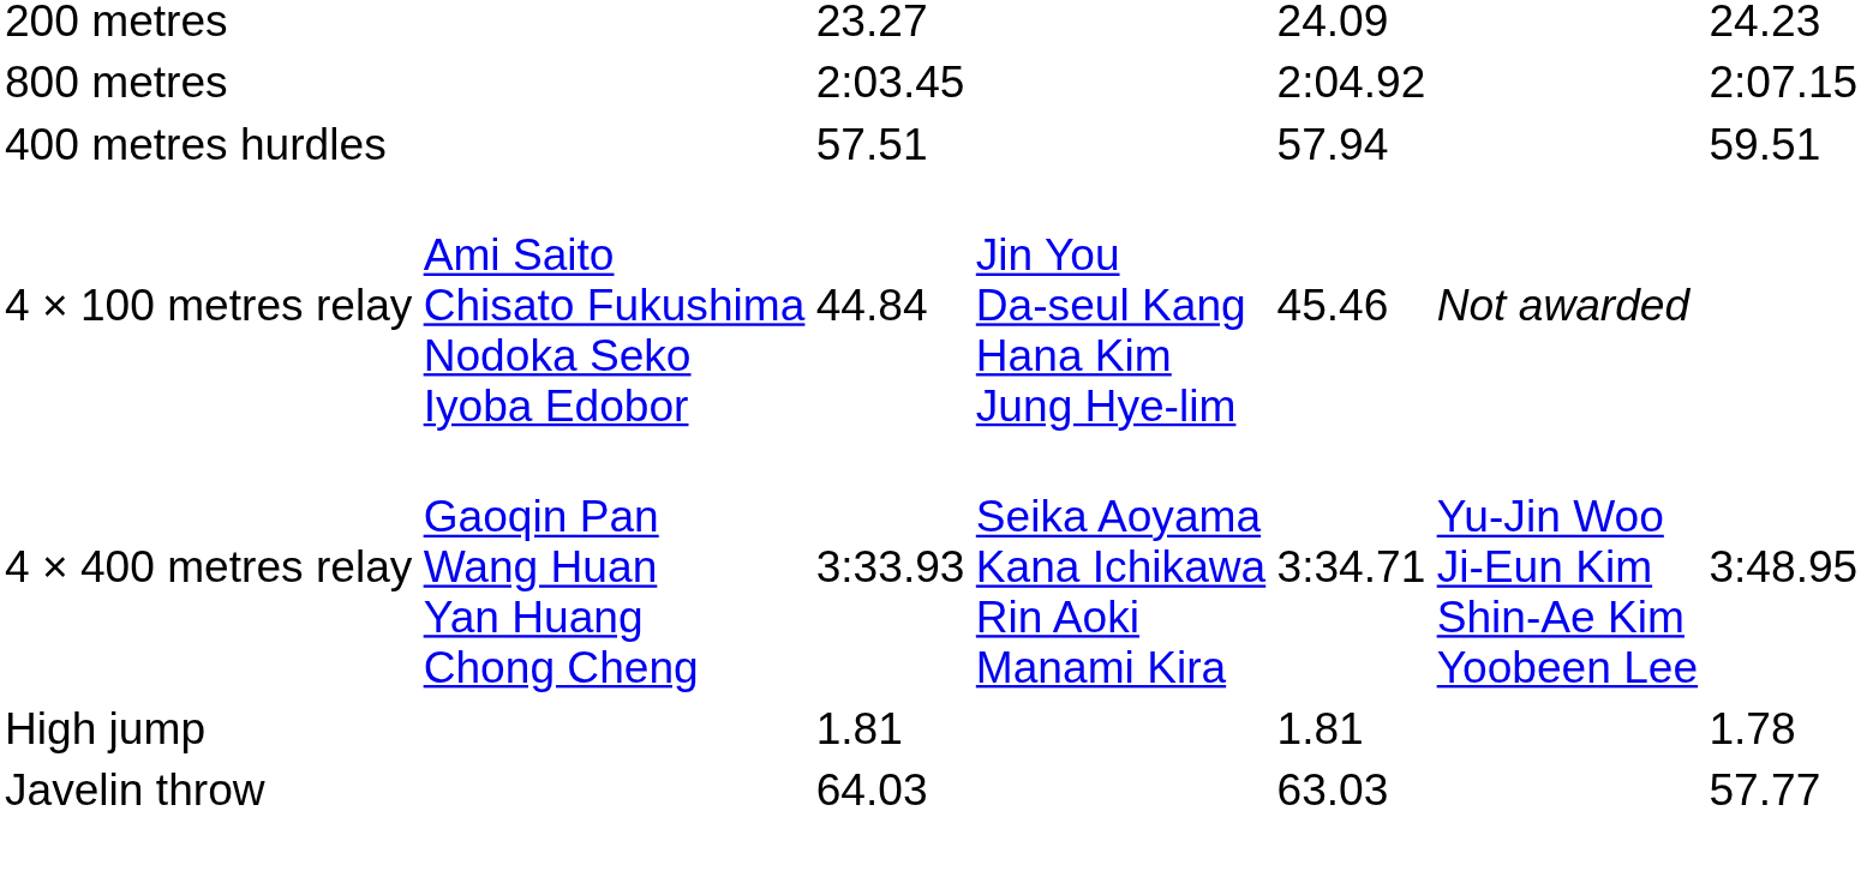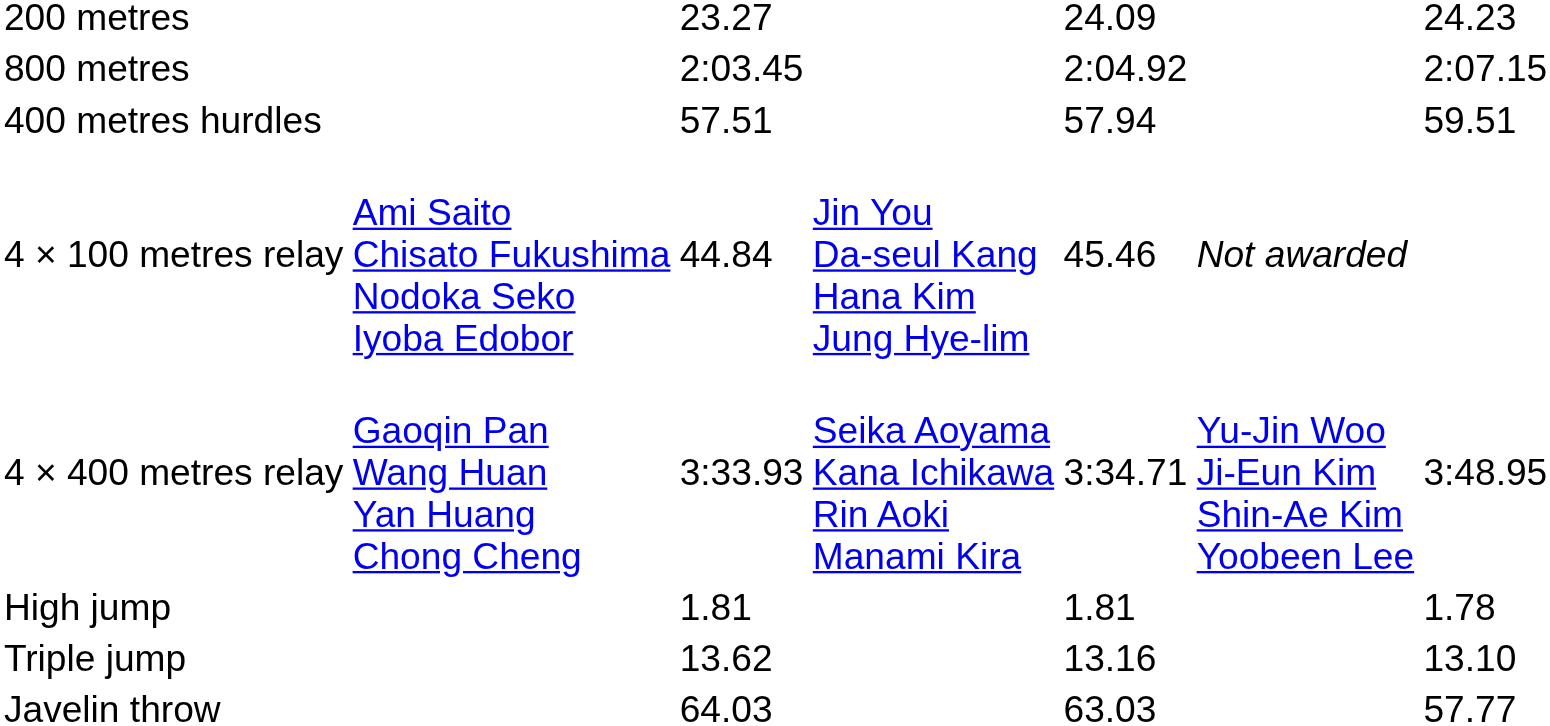+ row: Triple jump | 13.62 | 13.16 | 13.10
